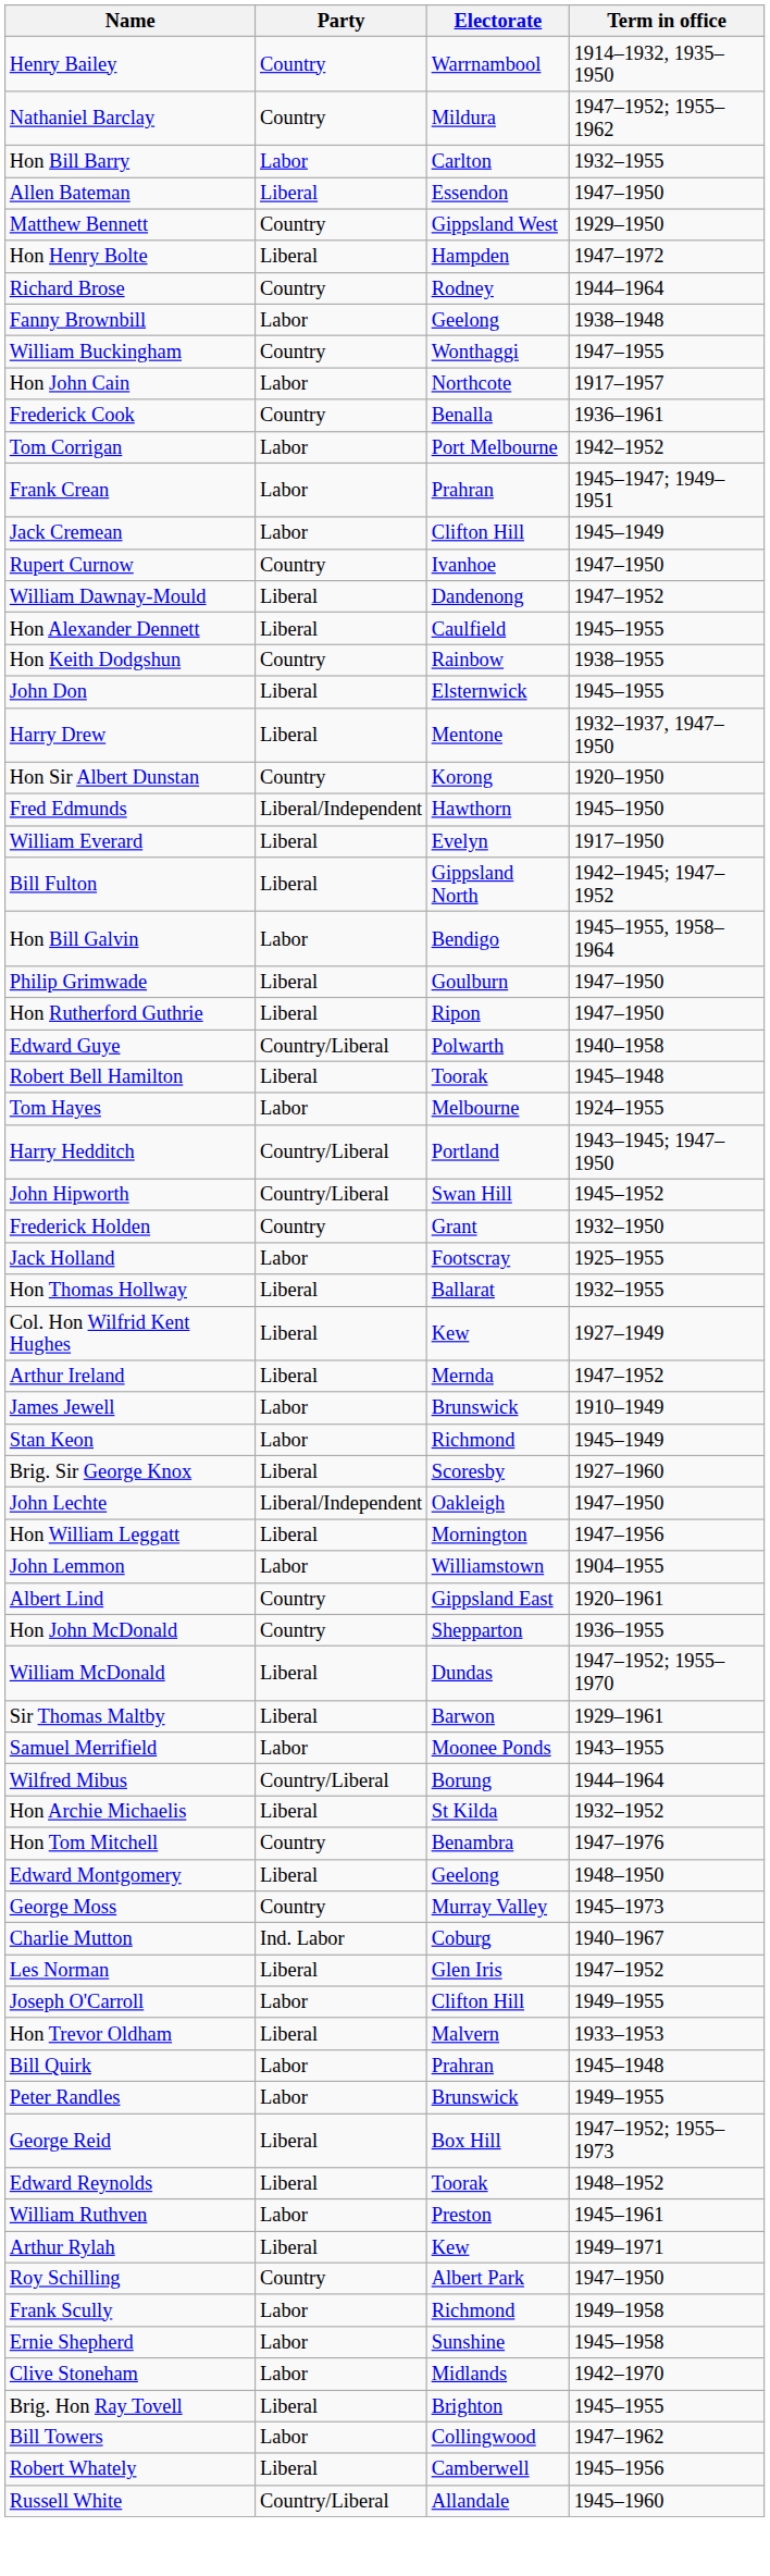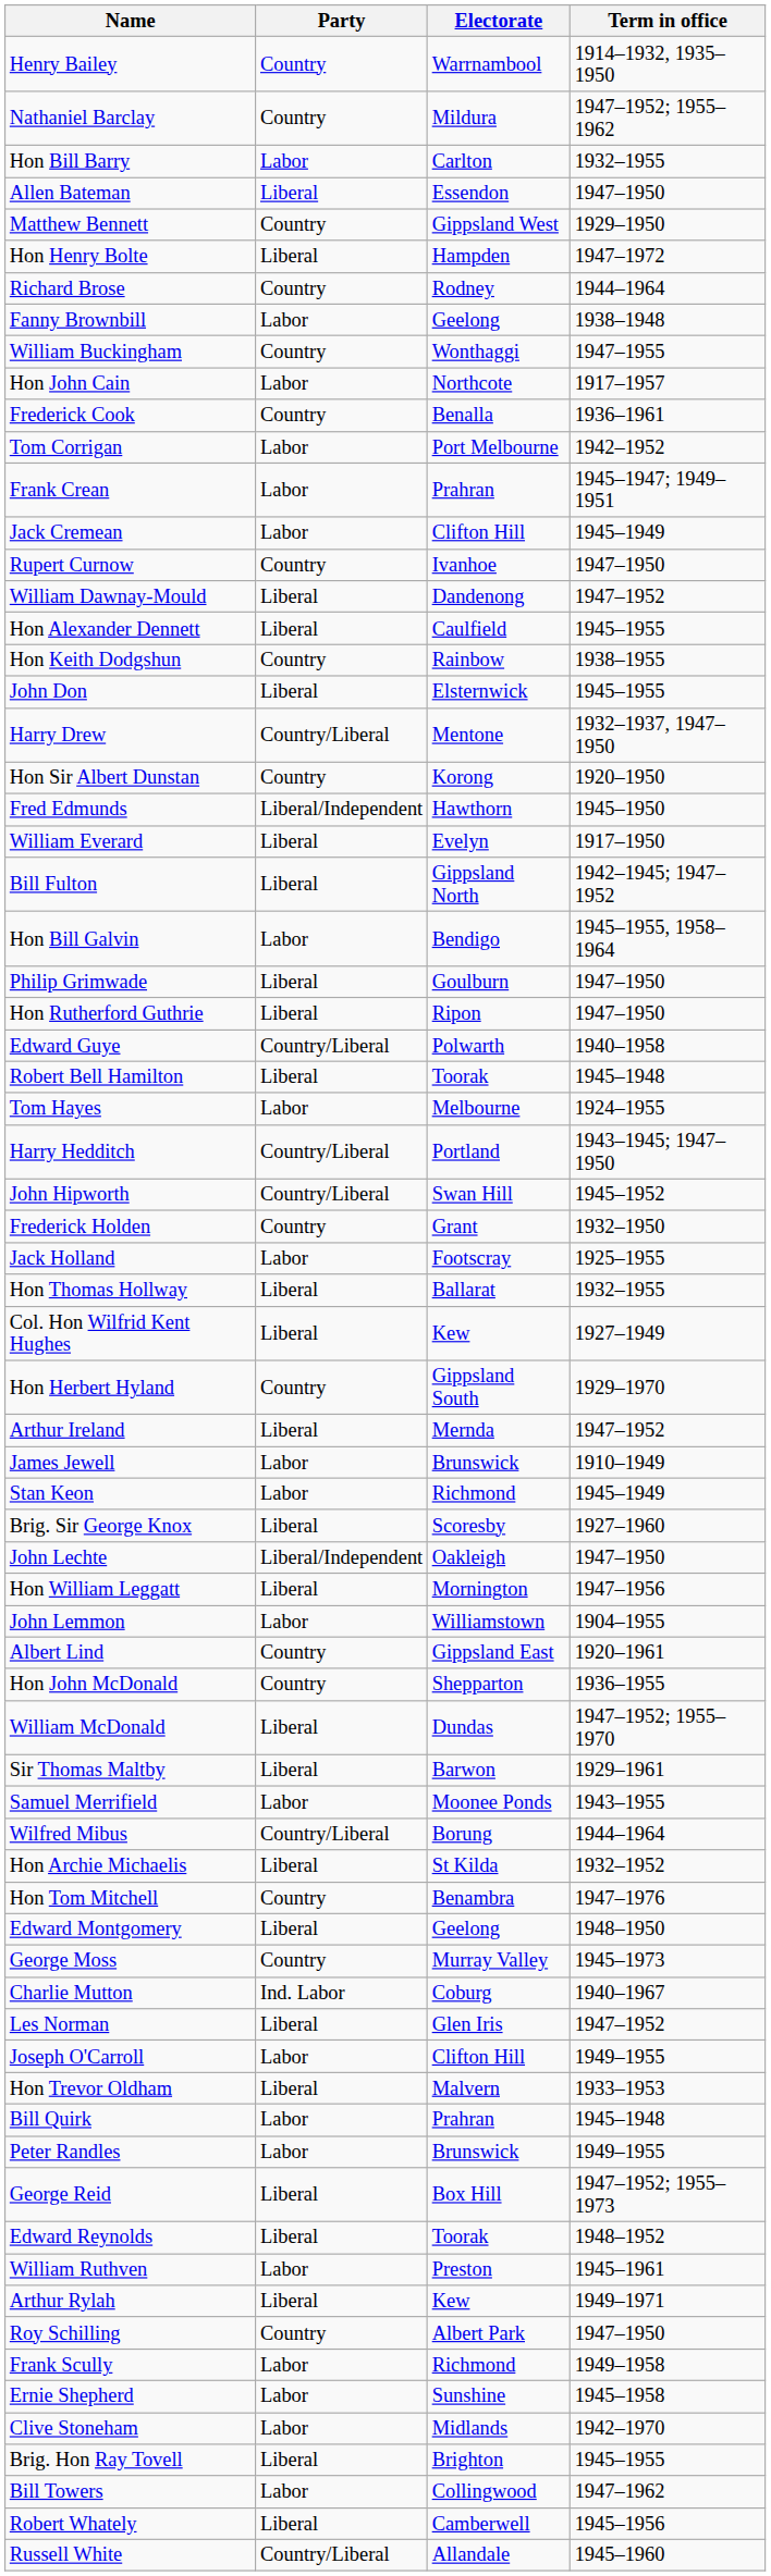Harry Drew | Party: Liberal -> Country/Liberal
+ row: Hon Herbert Hyland | Country | Gippsland South | 1929–1970
